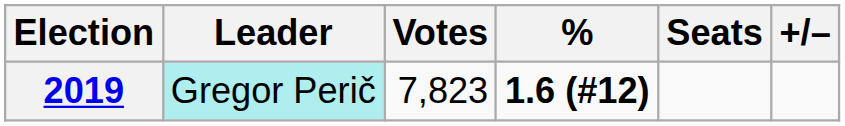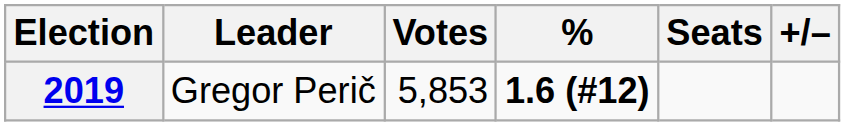2019 | Leader: paleturquoise background -> no background
2019 | Votes: 7,823 -> 5,853
